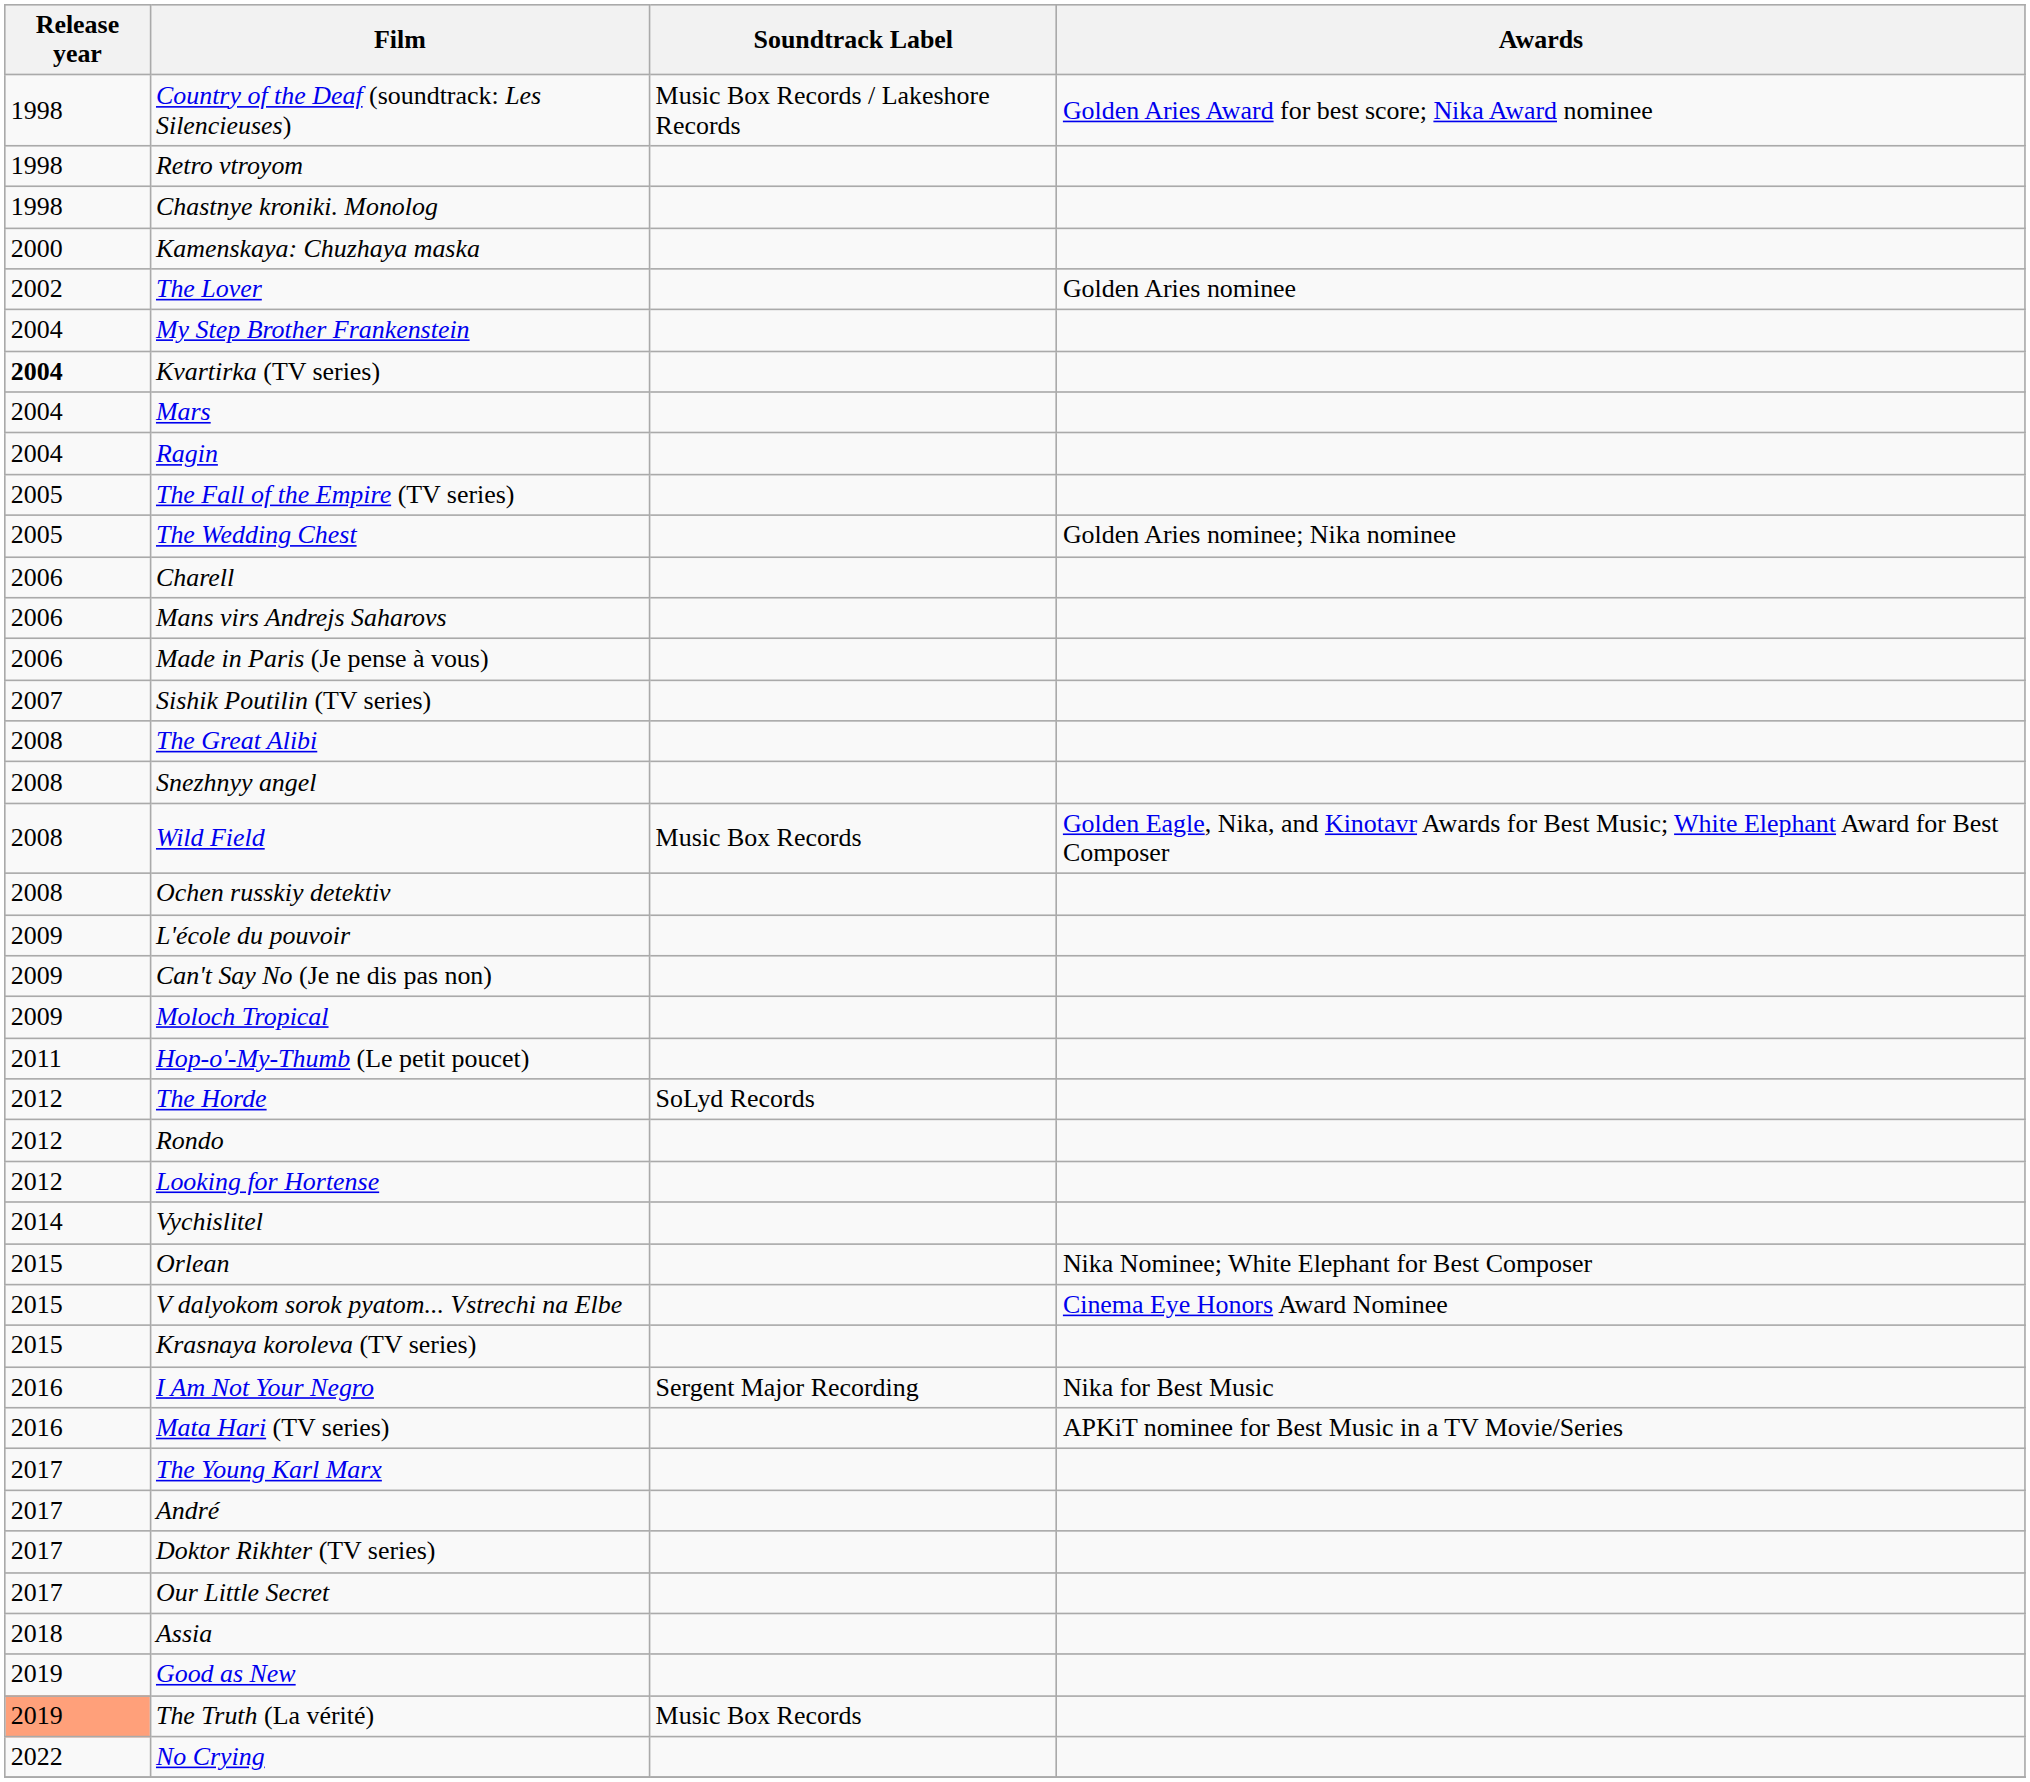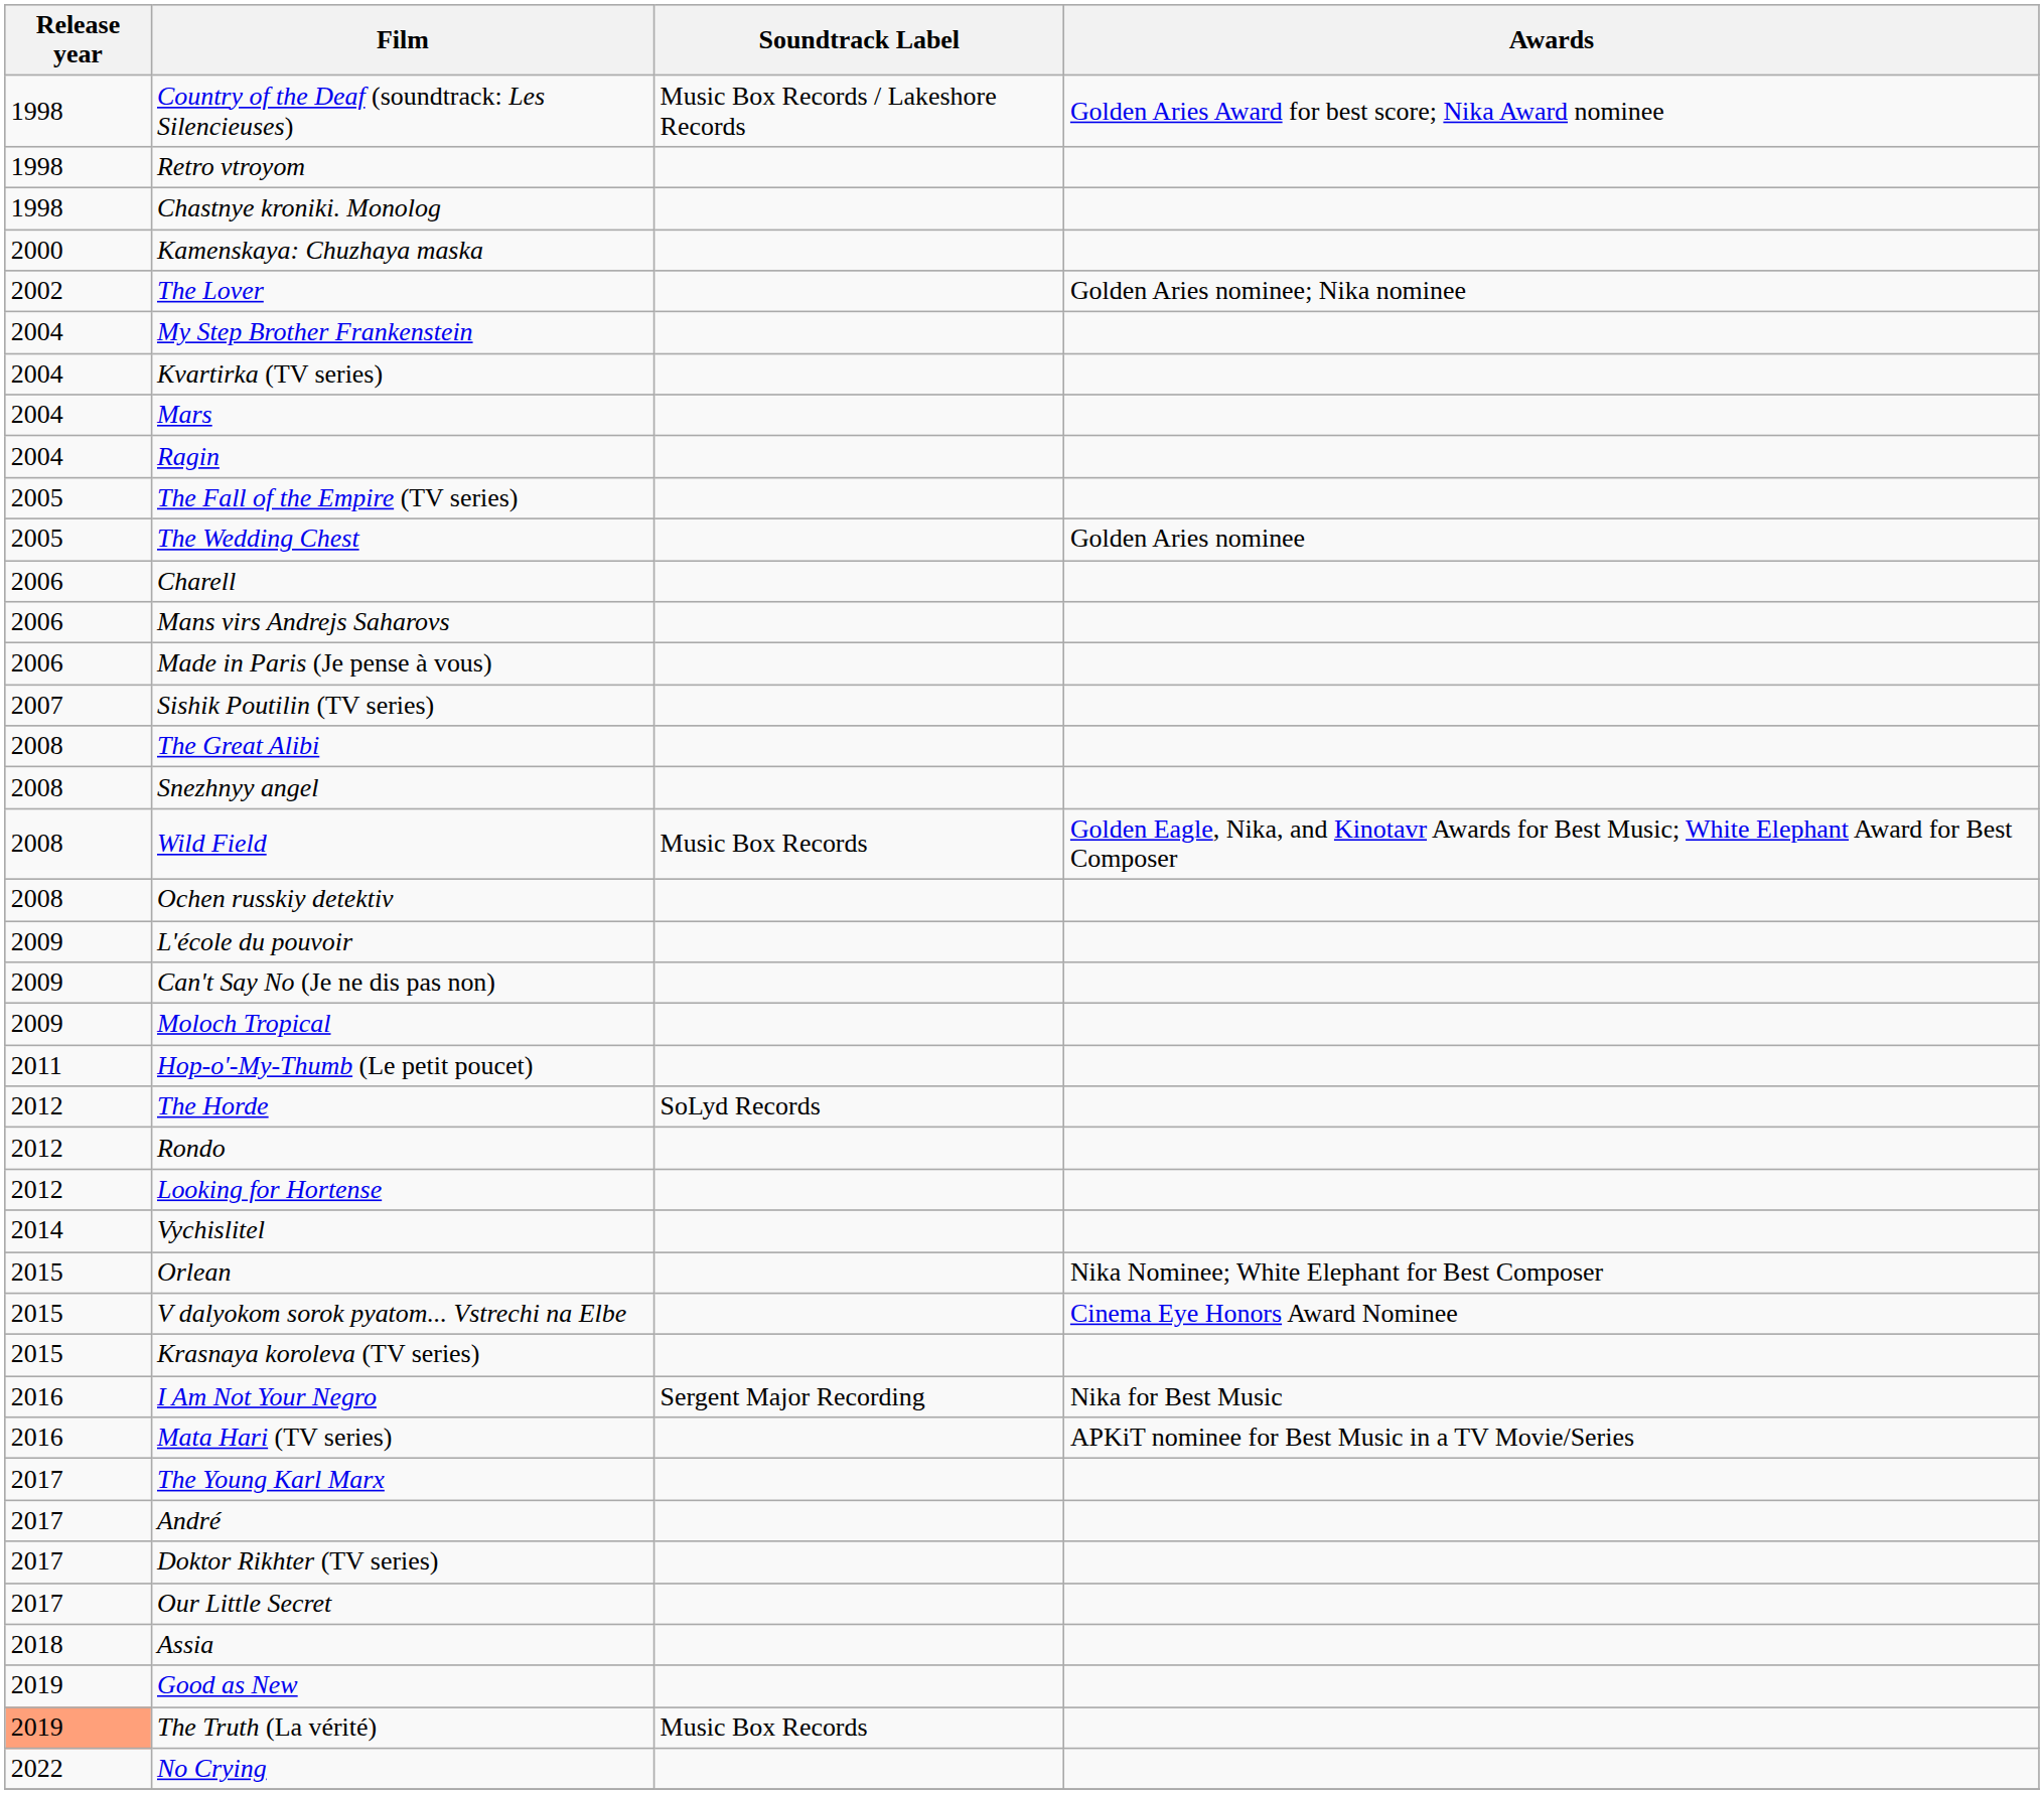The Lover | Awards: Golden Aries nominee -> Golden Aries nominee; Nika nominee
Kvartirka (TV series) | Release year: bold -> normal
The Wedding Chest | Awards: Golden Aries nominee; Nika nominee -> Golden Aries nominee
